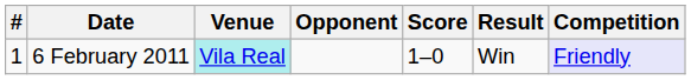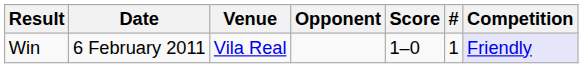columns swapped: # <-> Result
6 February 2011 | Venue: paleturquoise background -> no background
